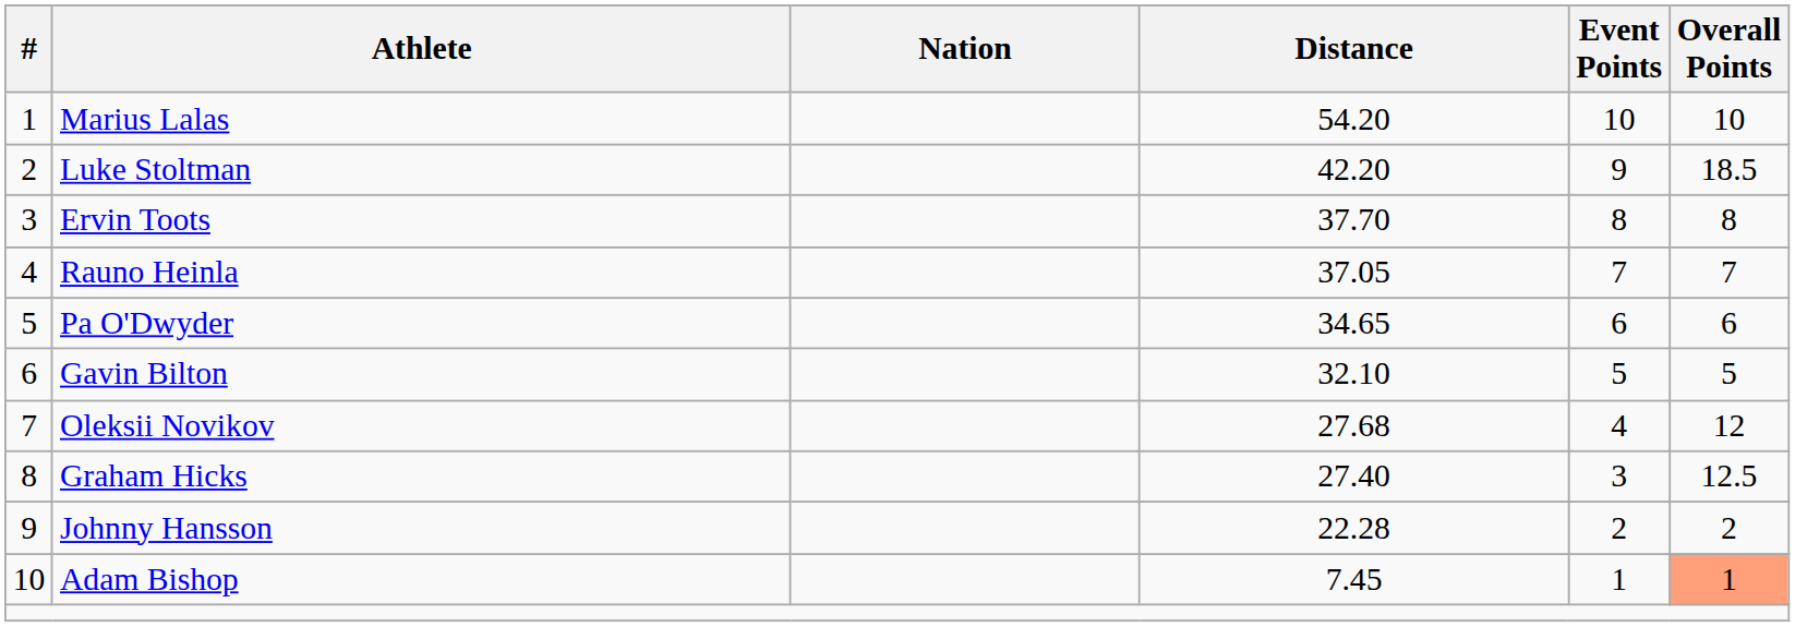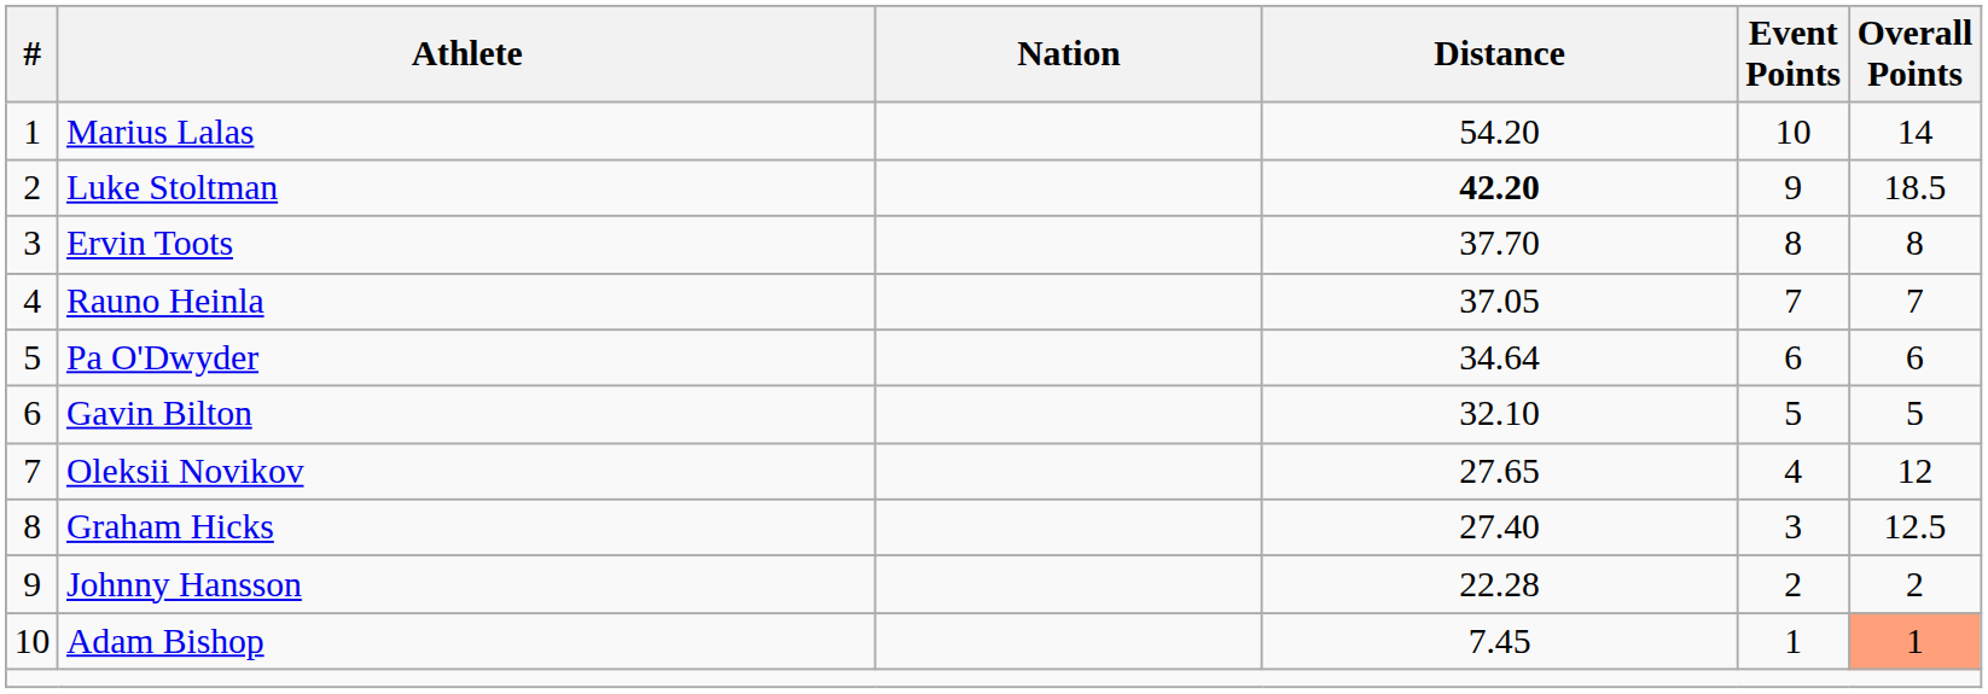Marius Lalas | Overall Points: 10 -> 14
Luke Stoltman | Distance: normal -> bold
Pa O'Dwyder | Distance: 34.65 -> 34.64
Oleksii Novikov | Distance: 27.68 -> 27.65
